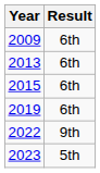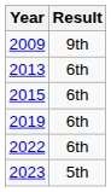2009 | Result: 6th -> 9th
2022 | Result: 9th -> 6th
